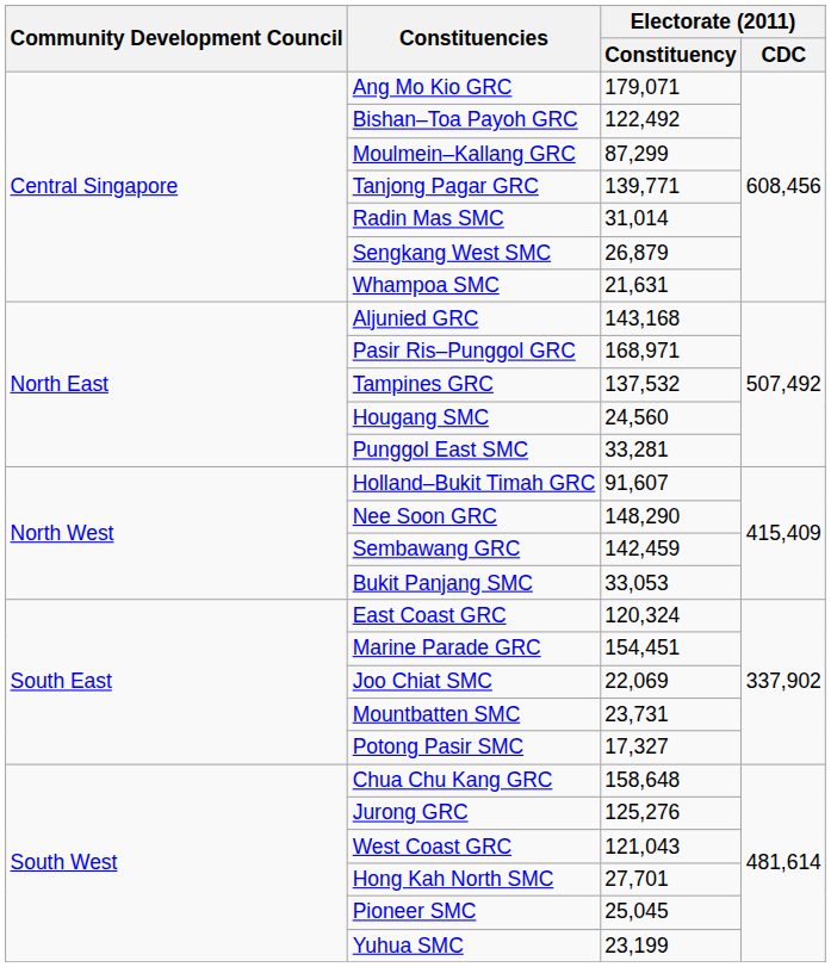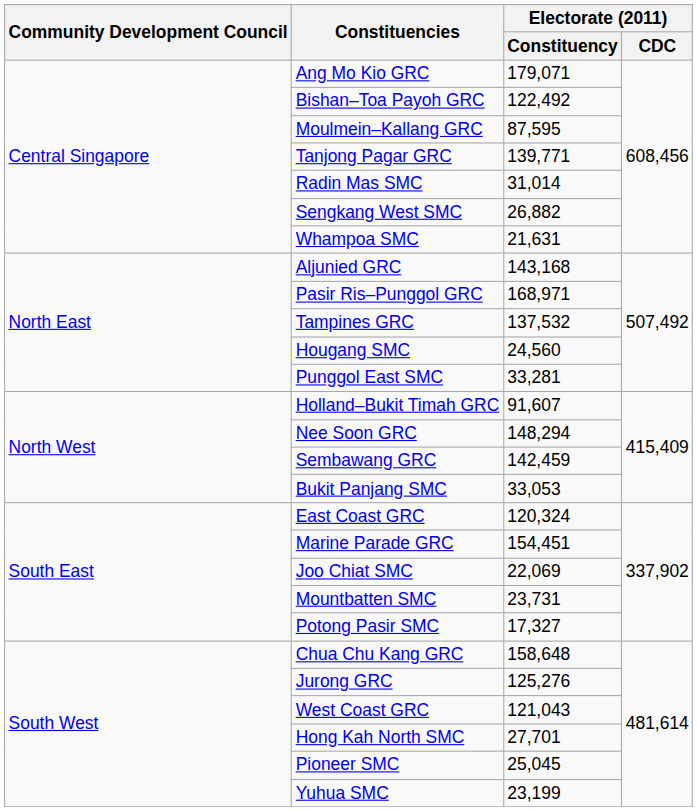Moulmein–Kallang GRC | Electorate (2011) / Constituency: 87,299 -> 87,595
Sengkang West SMC | Electorate (2011) / Constituency: 26,879 -> 26,882
Nee Soon GRC | Electorate (2011) / Constituency: 148,290 -> 148,294
